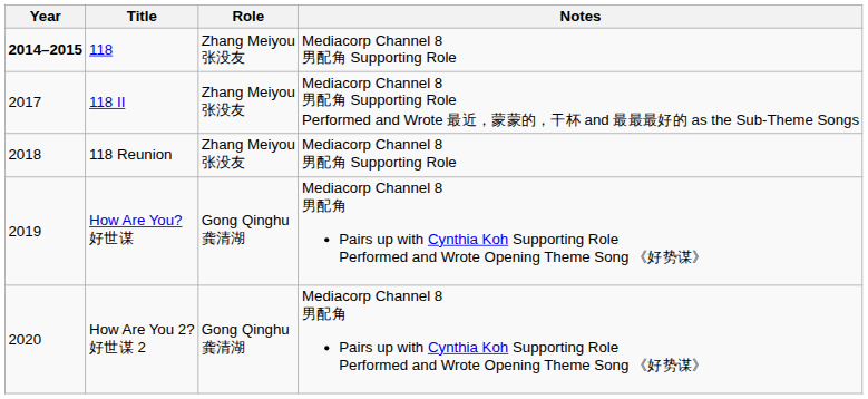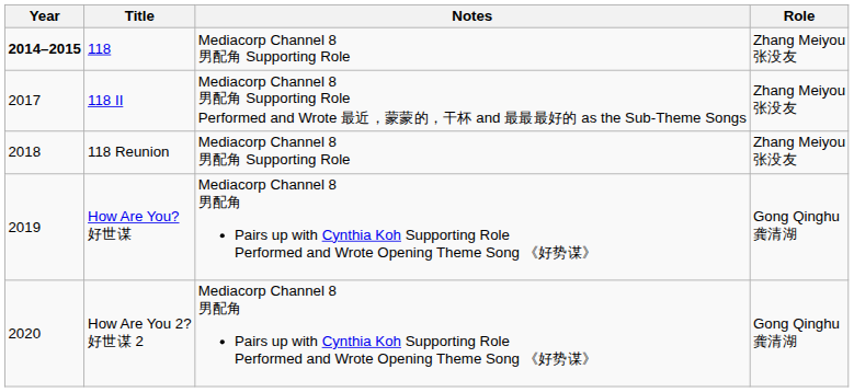columns swapped: Role <-> Notes
